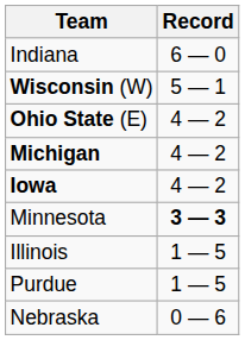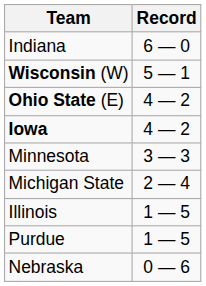- row: Michigan | 4 — 2
Minnesota | Record: bold -> normal
+ row: Michigan State | 2 — 4
